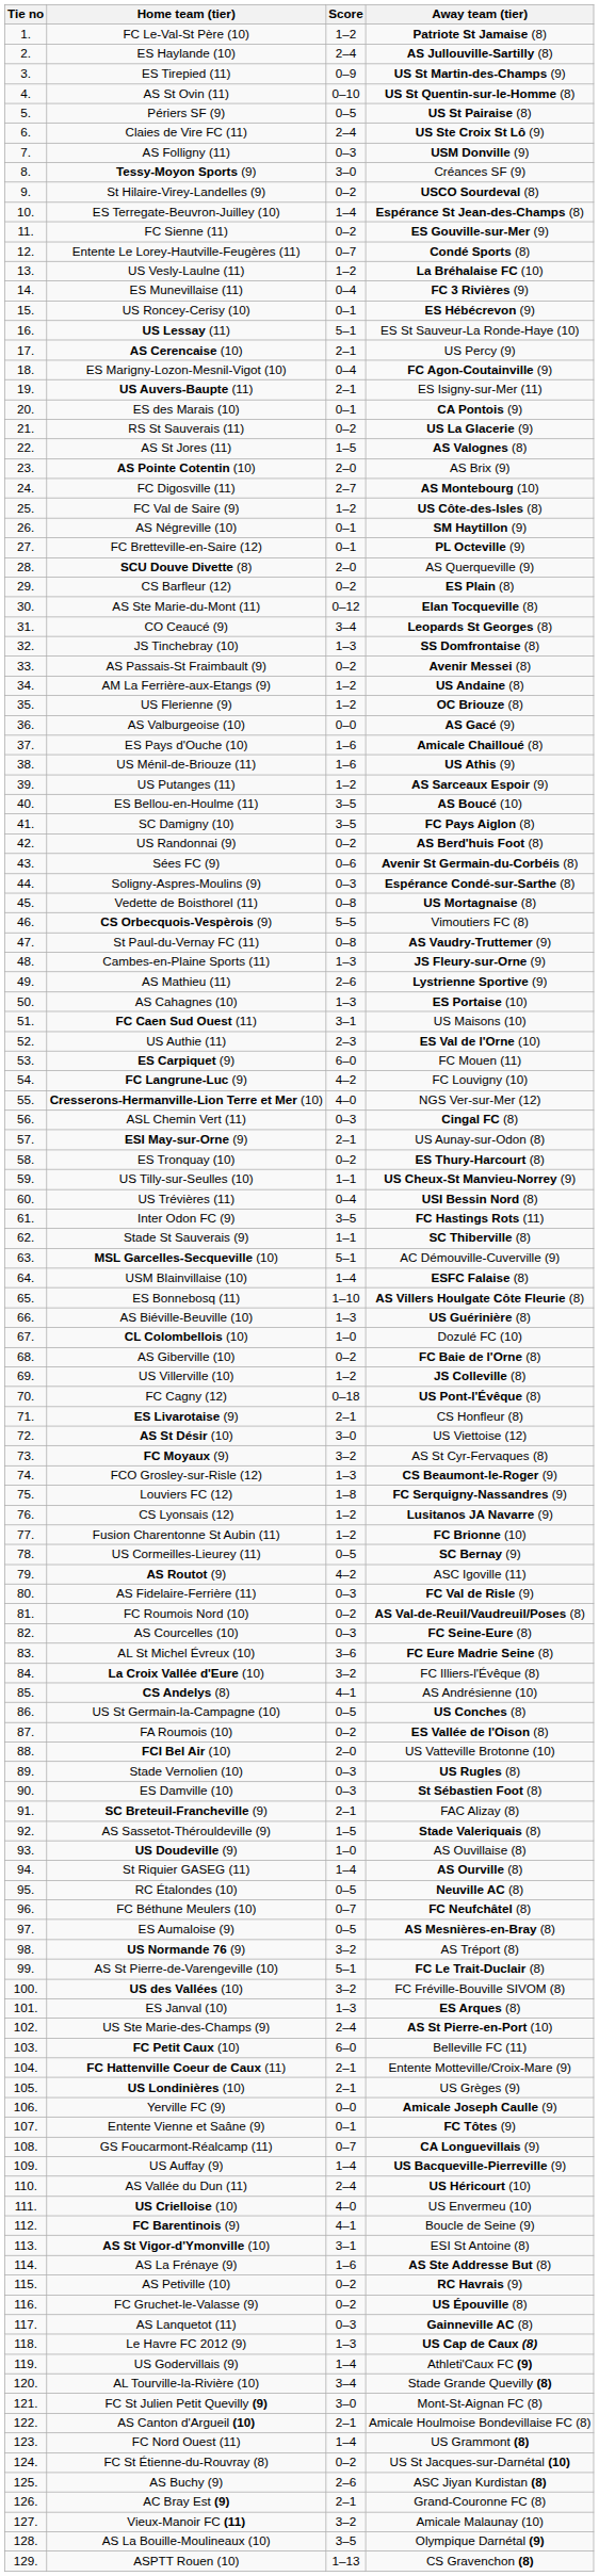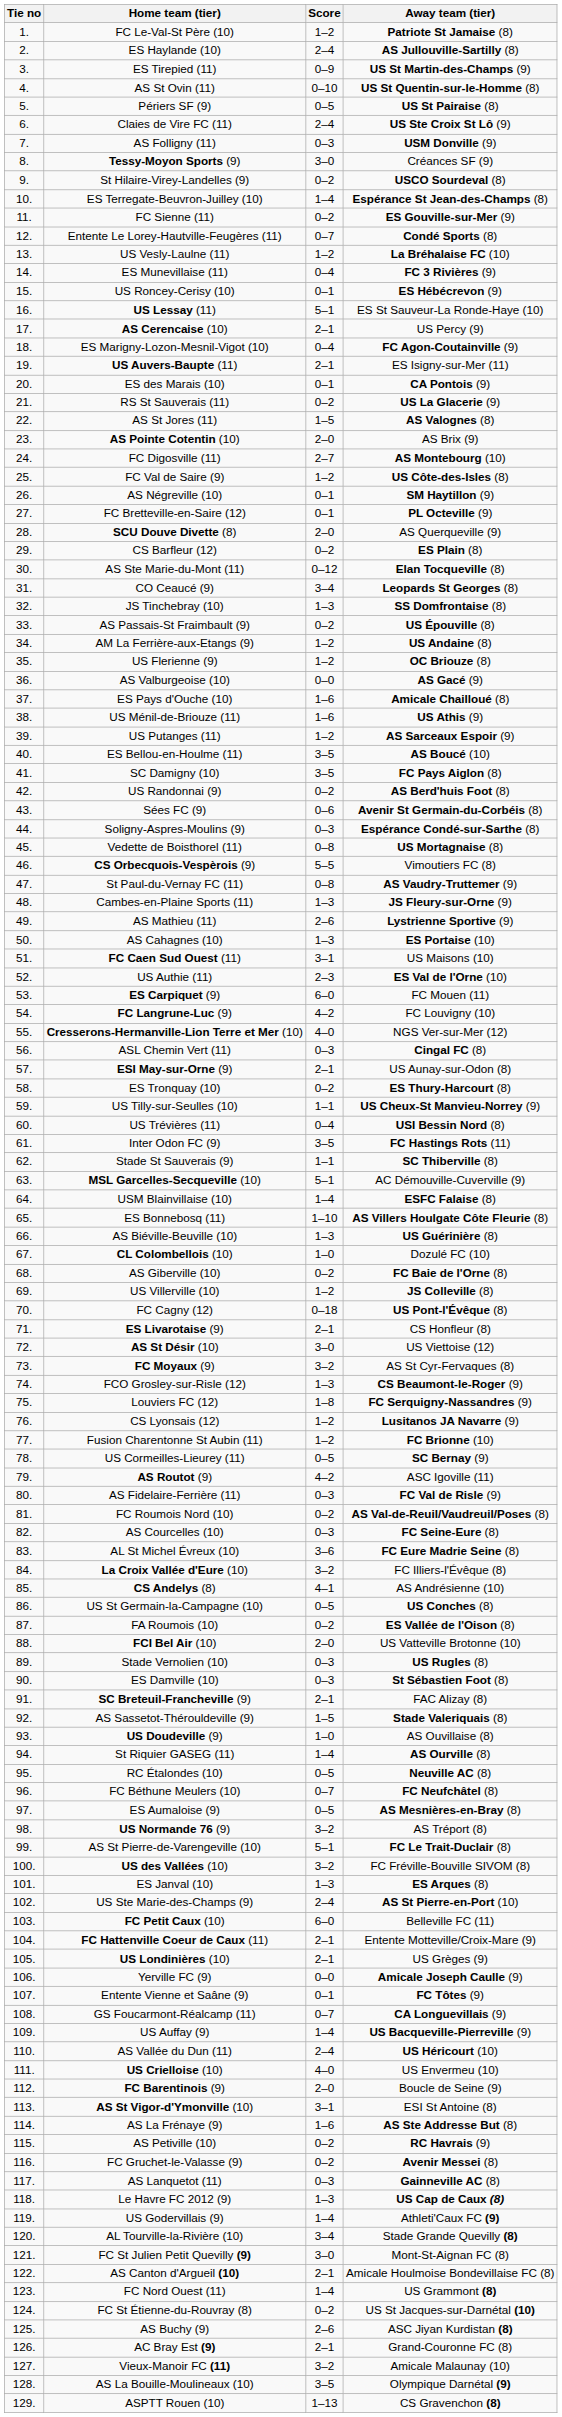AS Passais-St Fraimbault (9) | Away team (tier): Avenir Messei (8) -> US Épouville (8)
FC Barentinois (9) | Score: 4–1 -> 2–0
FC Gruchet-le-Valasse (9) | Away team (tier): US Épouville (8) -> Avenir Messei (8)
